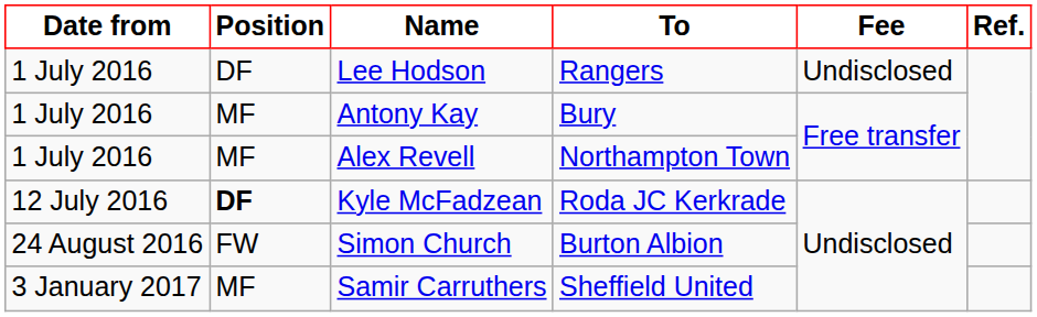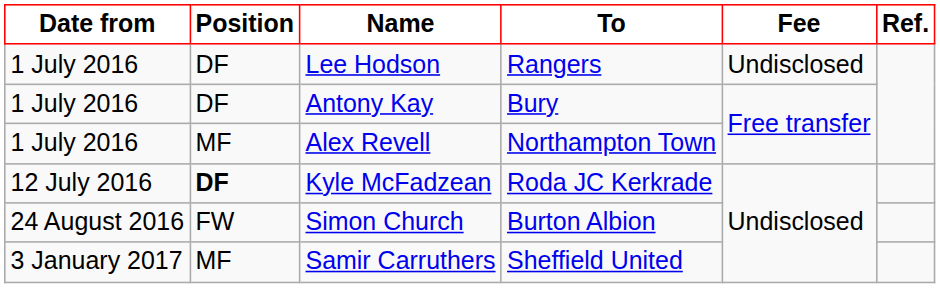Antony Kay | Position: MF -> DF
